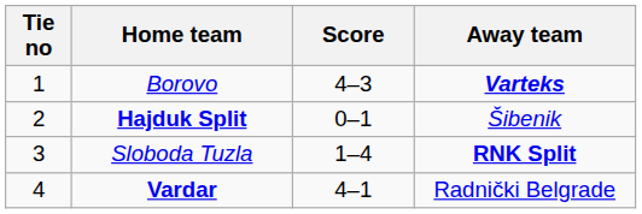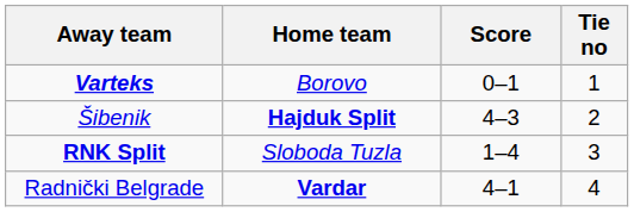columns swapped: Tie no <-> Away team
Borovo | Score: 4–3 -> 0–1
Hajduk Split | Score: 0–1 -> 4–3
